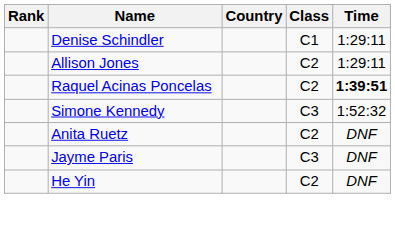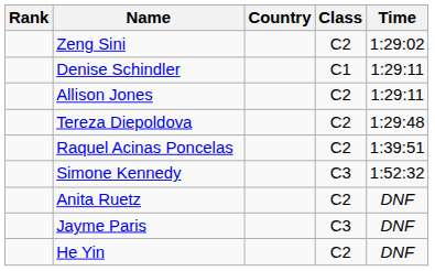+ row: Zeng Sini | C2 | 1:29:02
+ row: Tereza Diepoldova | C2 | 1:29:48
Raquel Acinas Poncelas | Time: bold -> normal
